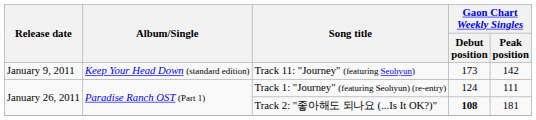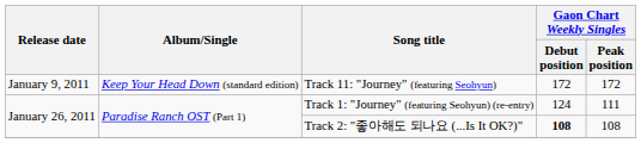Track 11: "Journey" (featuring Seohyun) | Gaon Chart Weekly Singles / Debut position: 173 -> 172
Track 11: "Journey" (featuring Seohyun) | Gaon Chart Weekly Singles / Peak position: 142 -> 172
Track 2: "좋아해도 되나요 (...Is It OK?)" | Gaon Chart Weekly Singles / Peak position: 181 -> 108
